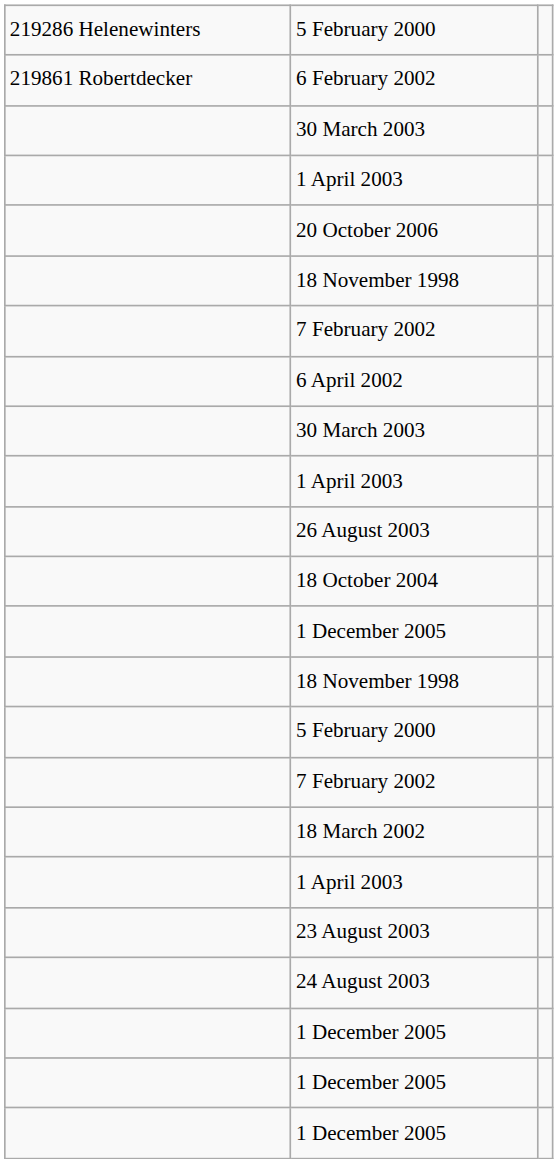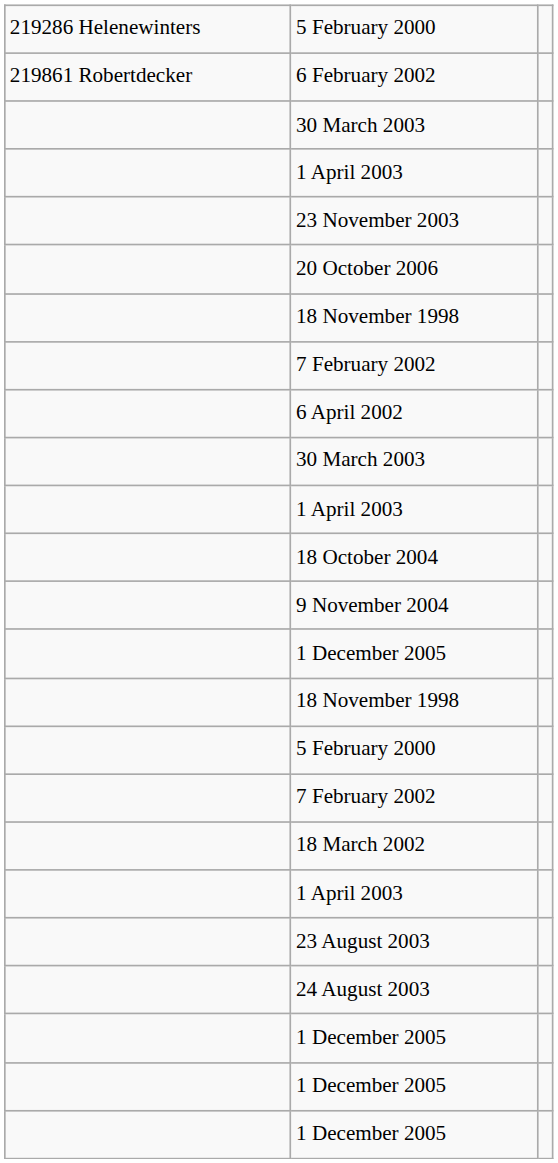+ row: 23 November 2003
- row: 26 August 2003
+ row: 9 November 2004
